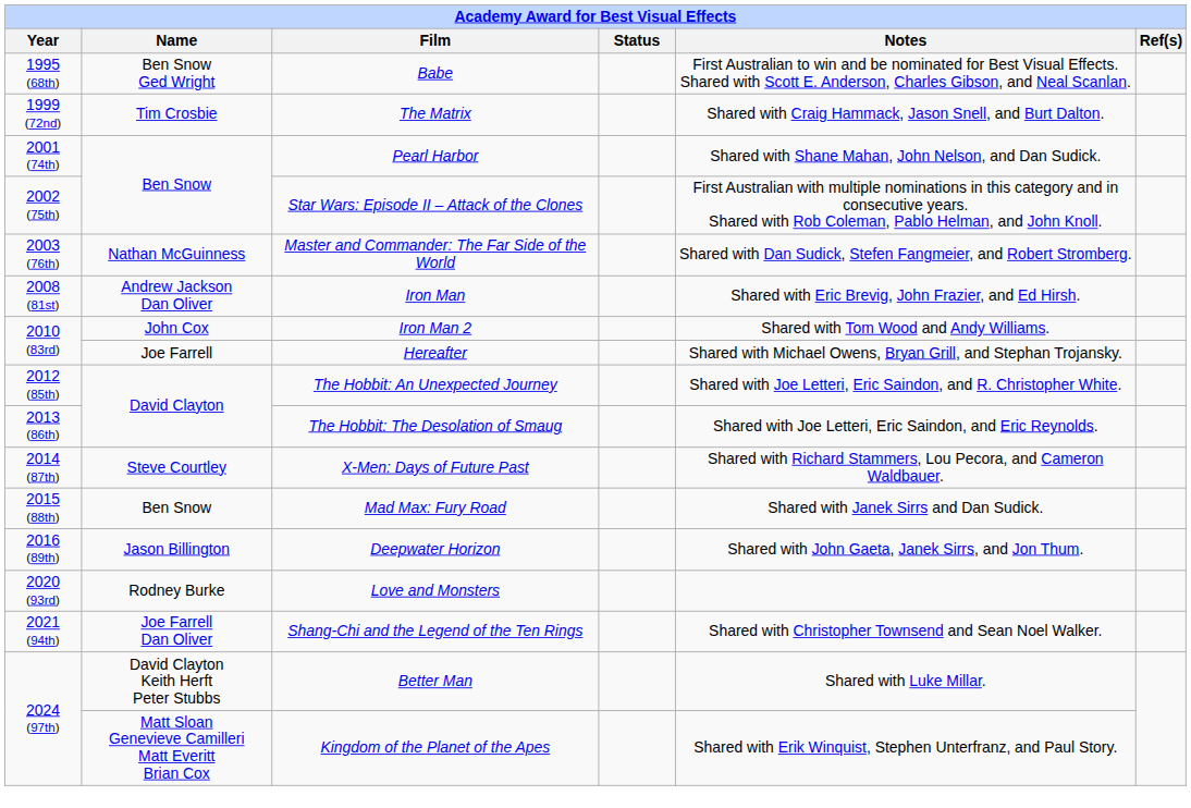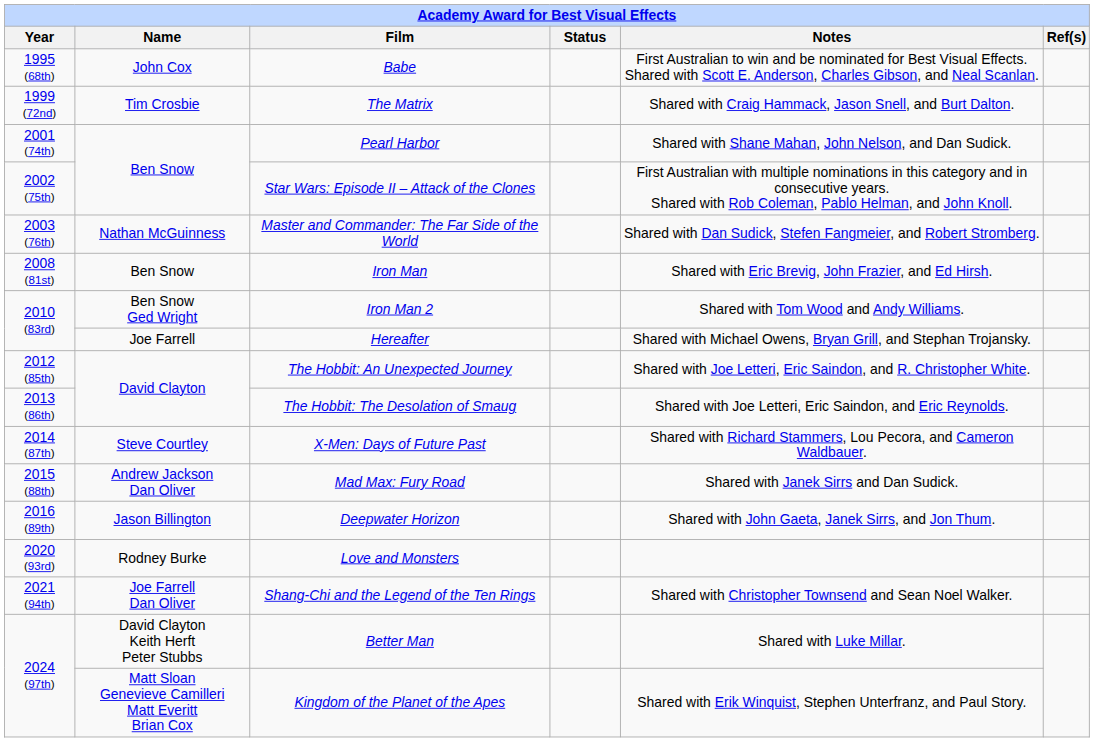Babe | Name: Ben Snow Ged Wright -> John Cox
Iron Man | Name: Andrew Jackson Dan Oliver -> Ben Snow
Iron Man 2 | Name: John Cox -> Ben Snow Ged Wright
Mad Max: Fury Road | Name: Ben Snow -> Andrew Jackson Dan Oliver
